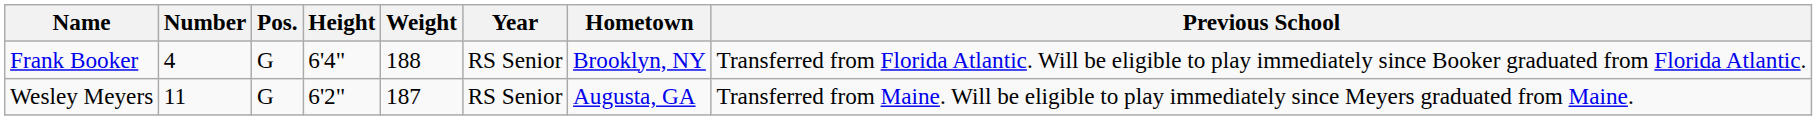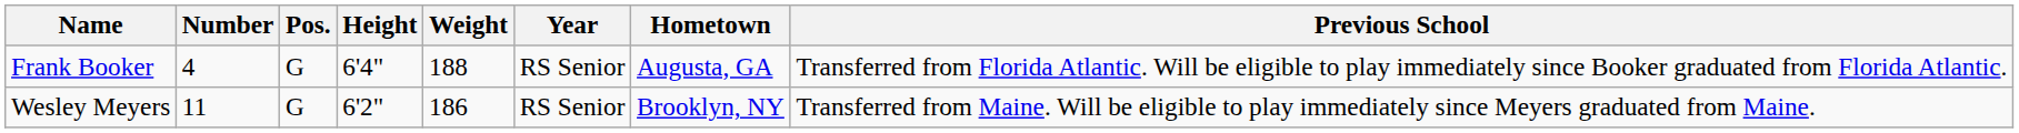Frank Booker | Hometown: Brooklyn, NY -> Augusta, GA
Wesley Meyers | Weight: 187 -> 186
Wesley Meyers | Hometown: Augusta, GA -> Brooklyn, NY
